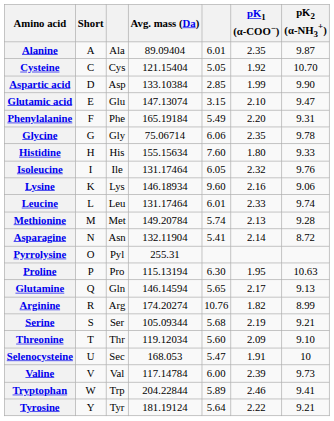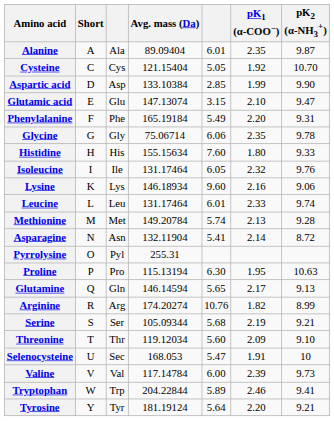Tyrosine | pK1 (α-COO−): 2.22 -> 2.20
